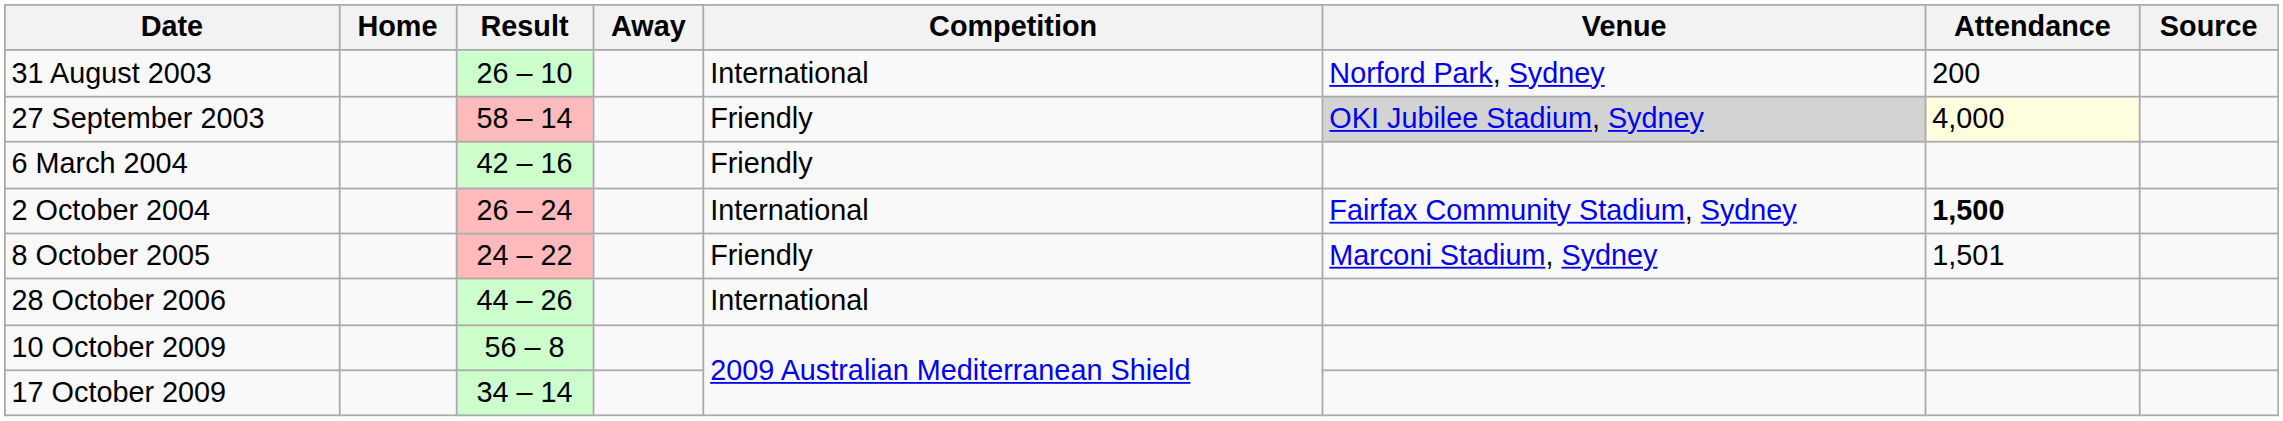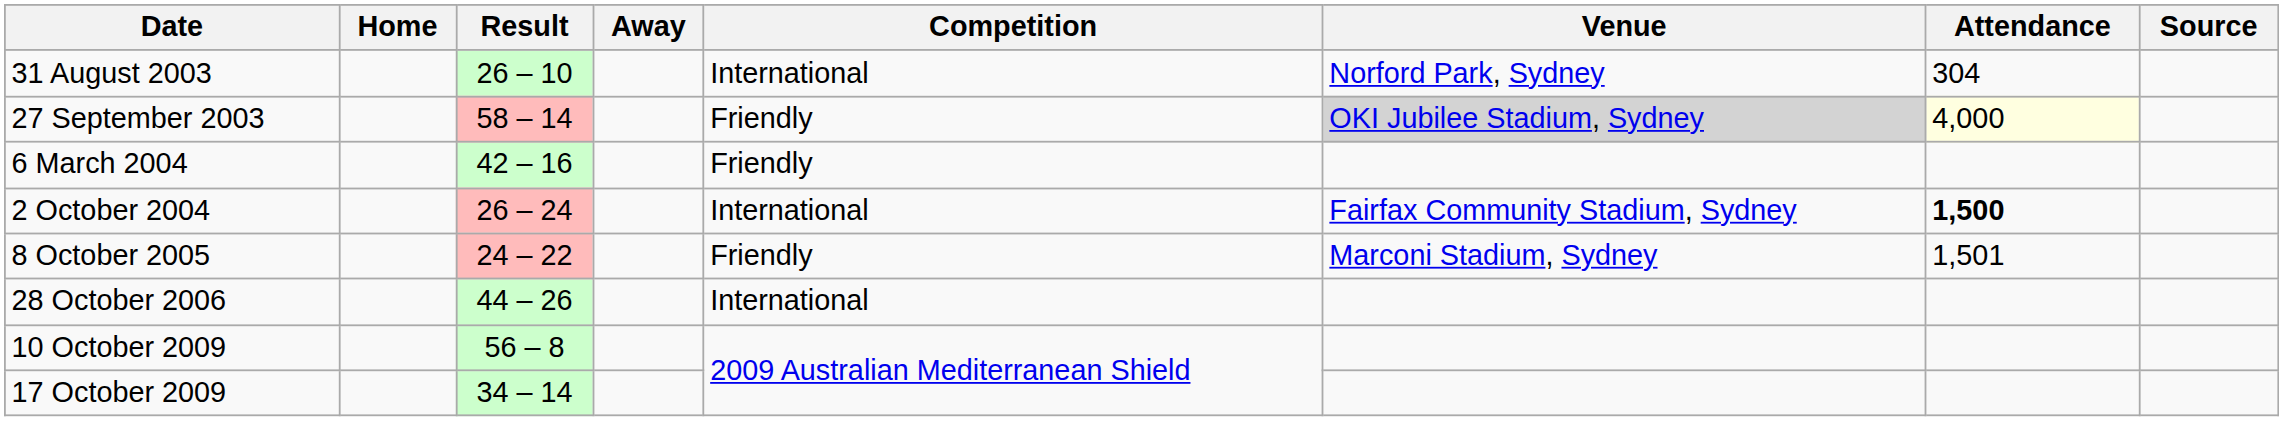31 August 2003 | Attendance: 200 -> 304
